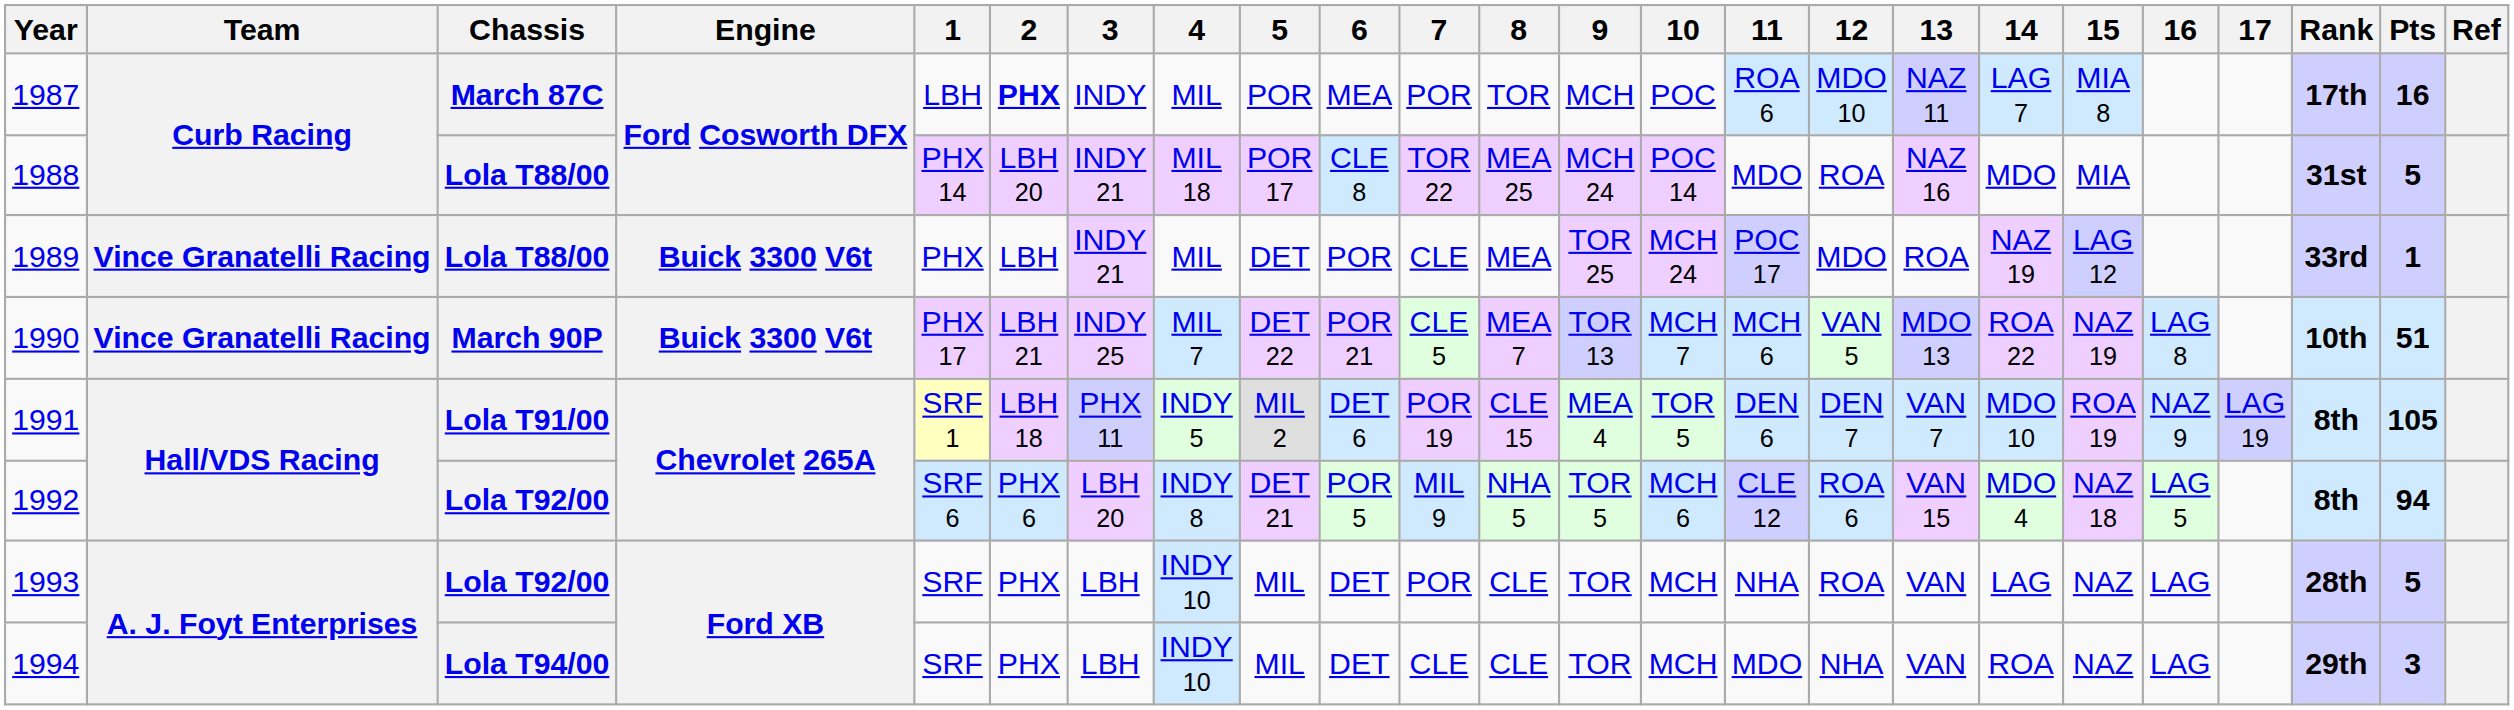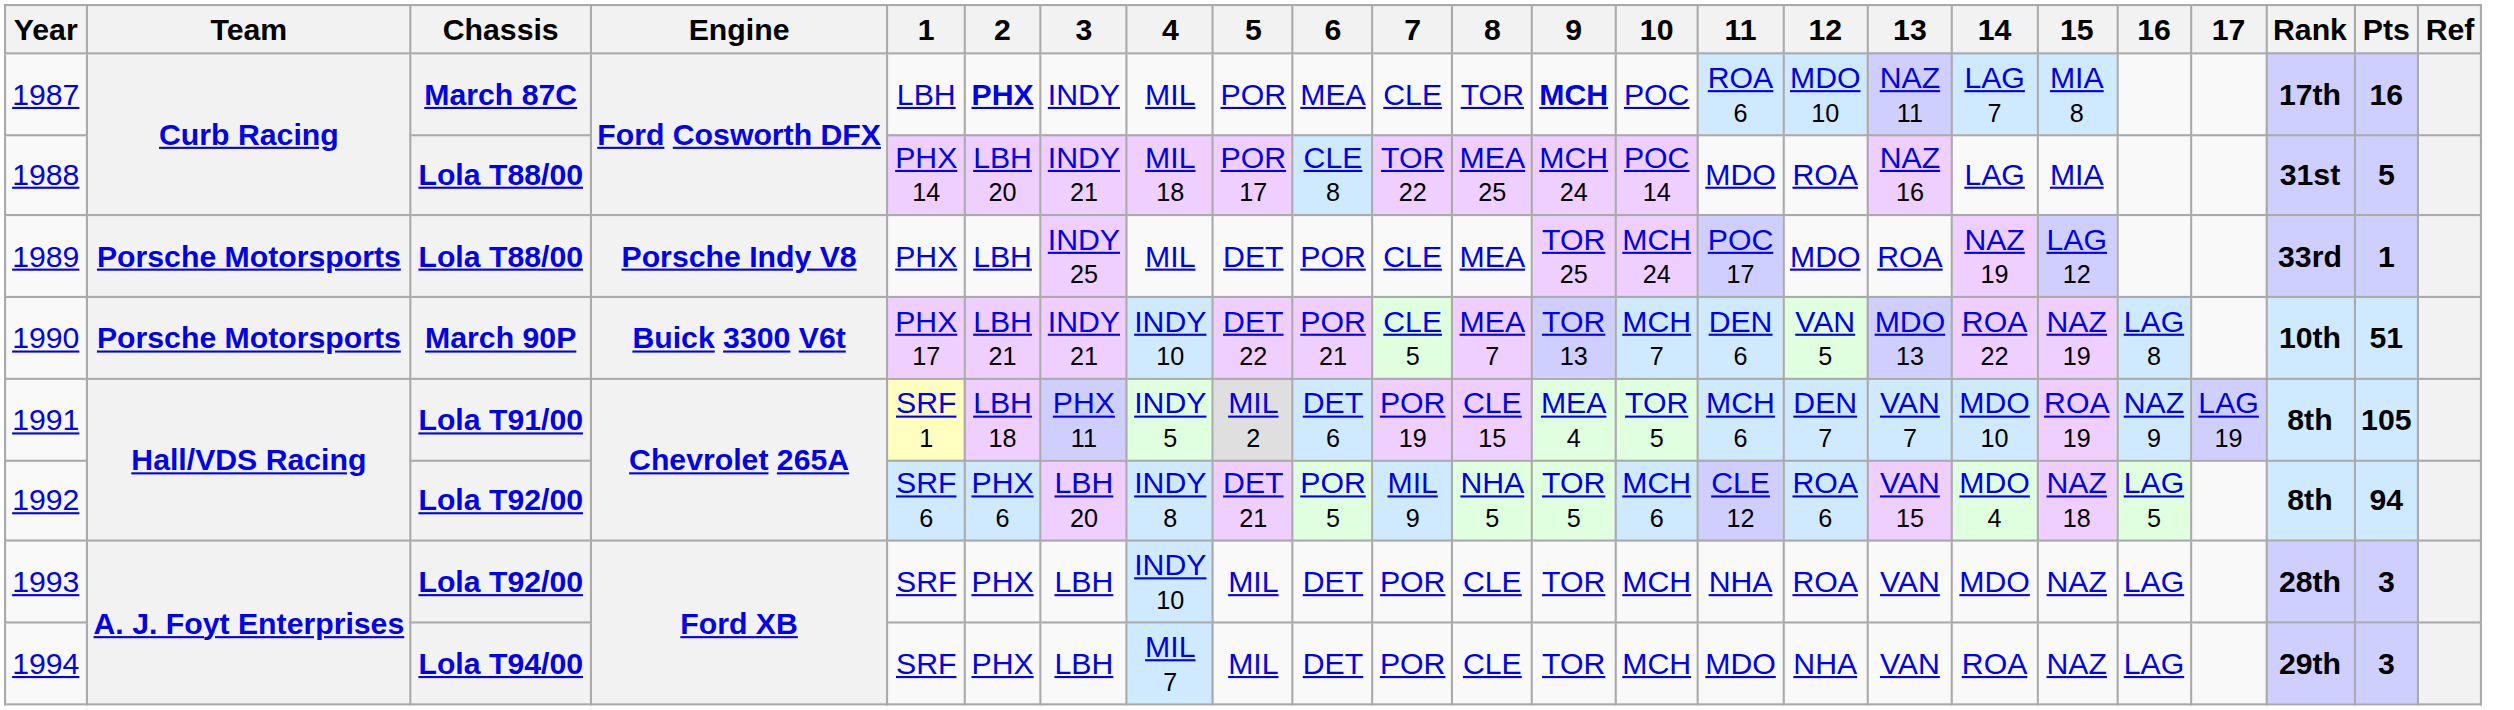1987 | 7: POR -> CLE
1987 | 9: normal -> bold
1988 | 14: MDO -> LAG
1989 | Team: Vince Granatelli Racing -> Porsche Motorsports
1989 | Engine: Buick 3300 V6t -> Porsche Indy V8
1989 | 3: INDY 21 -> INDY 25
1990 | Team: Vince Granatelli Racing -> Porsche Motorsports
1990 | 3: INDY 25 -> INDY 21
1990 | 4: MIL 7 -> INDY 10
1990 | 11: MCH 6 -> DEN 6
1991 | 11: DEN 6 -> MCH 6
1993 | 14: LAG -> MDO
1993 | Pts: 5 -> 3
1994 | 4: INDY 10 -> MIL 7
1994 | 7: CLE -> POR
